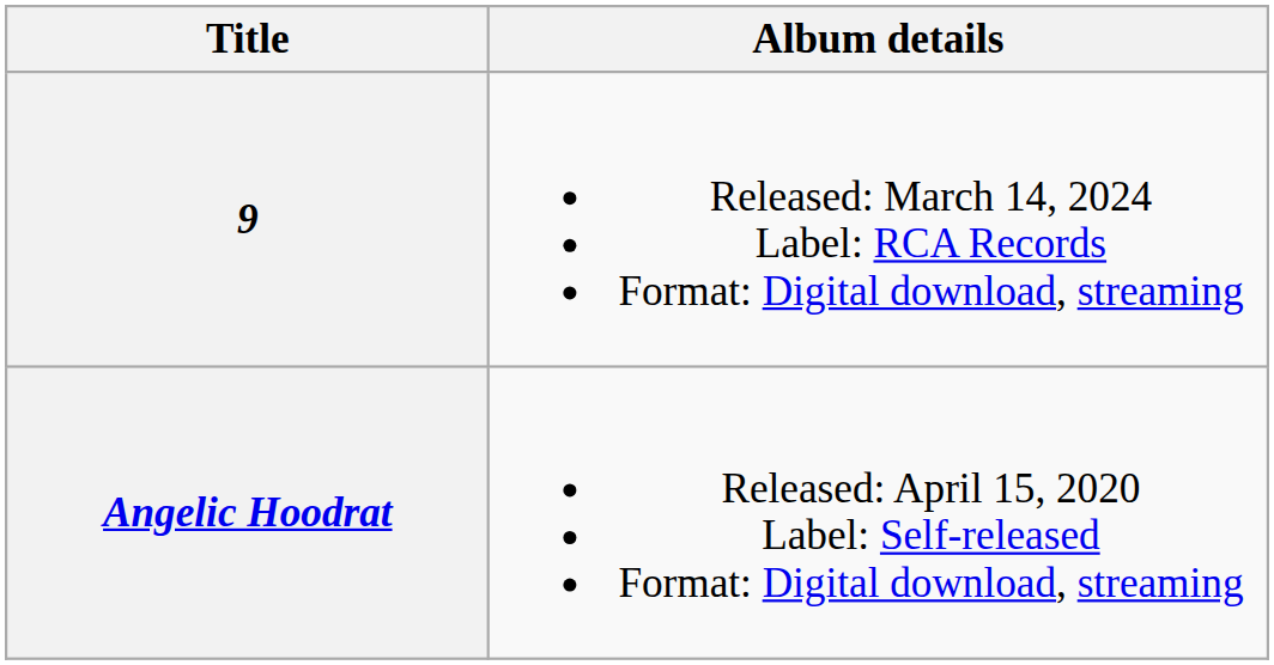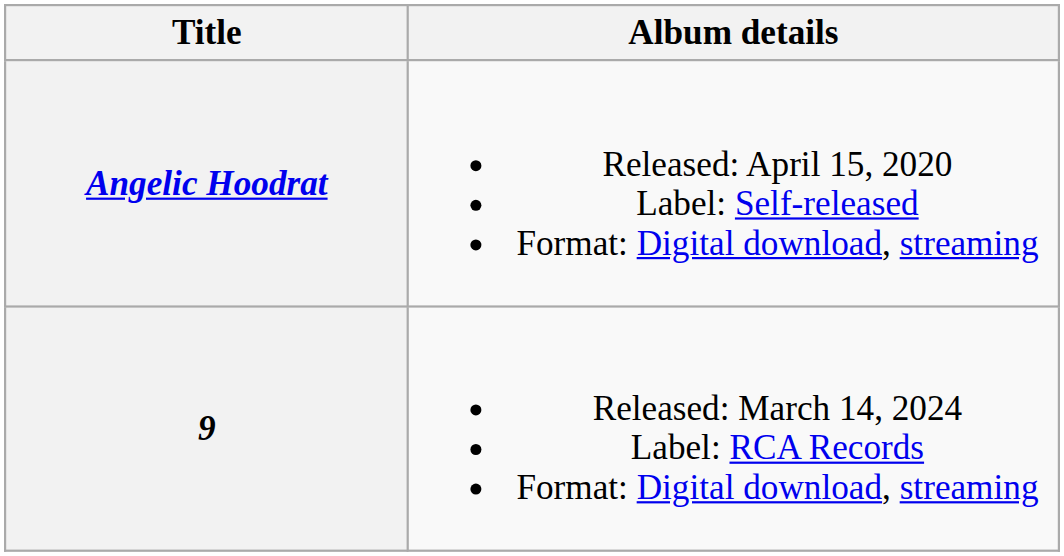rows swapped: Angelic Hoodrat <-> 9
